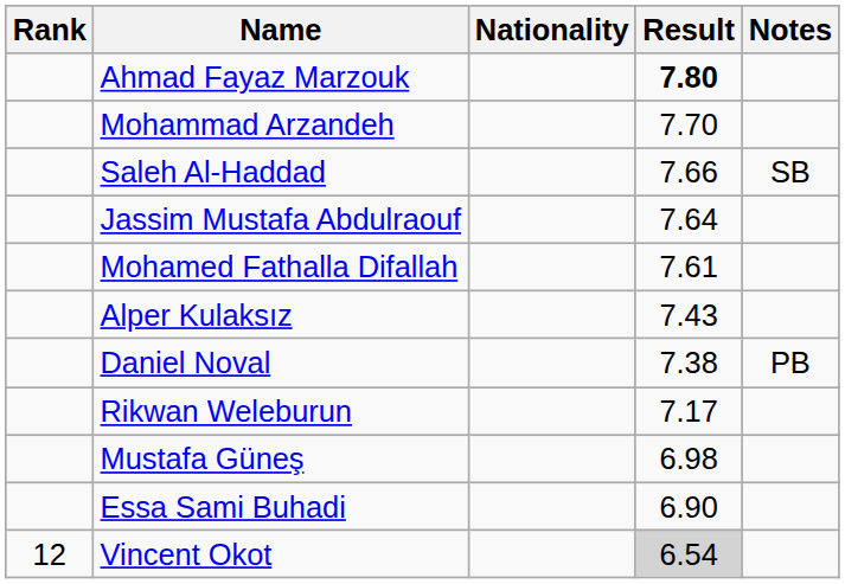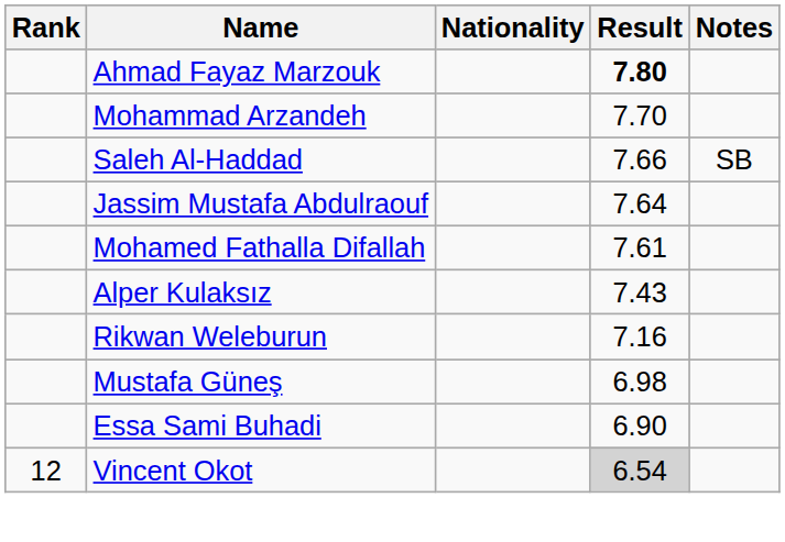- row: Daniel Noval | 7.38 | PB
Rikwan Weleburun | Result: 7.17 -> 7.16
